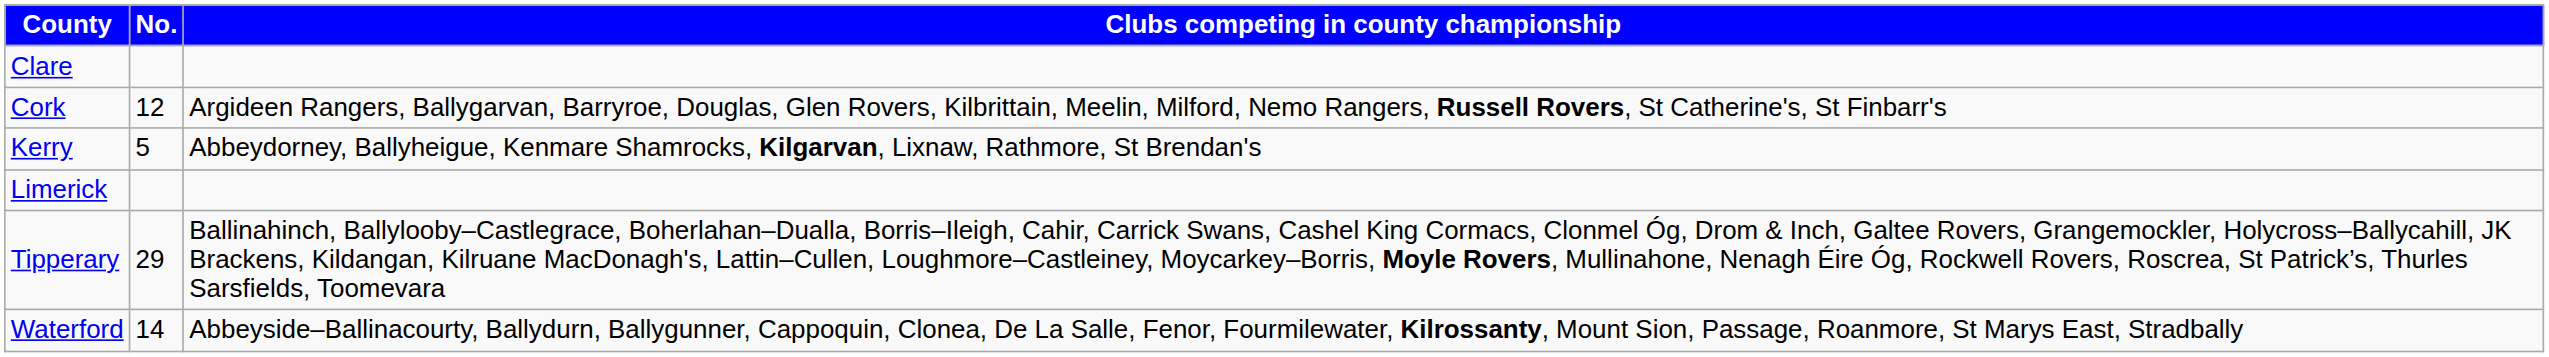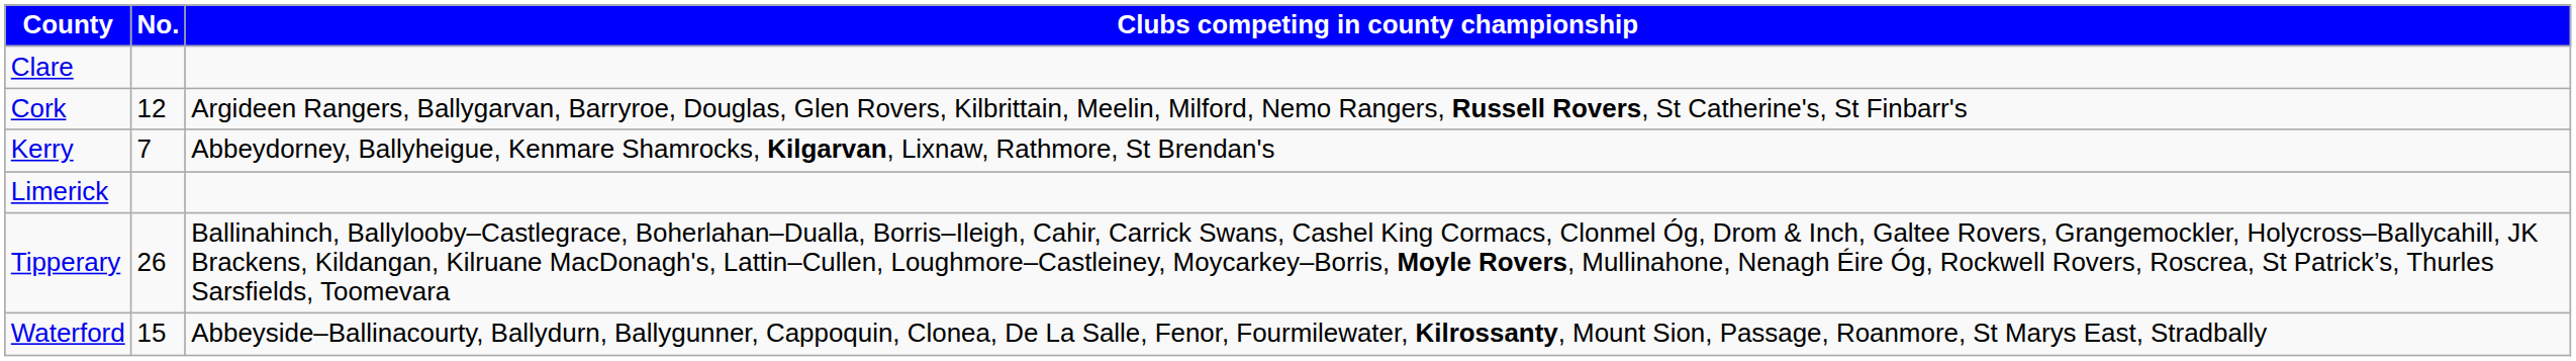Kerry | No.: 5 -> 7
Tipperary | No.: 29 -> 26
Waterford | No.: 14 -> 15
